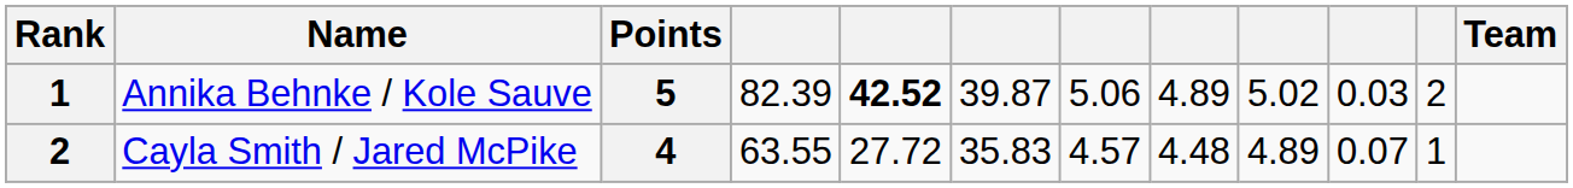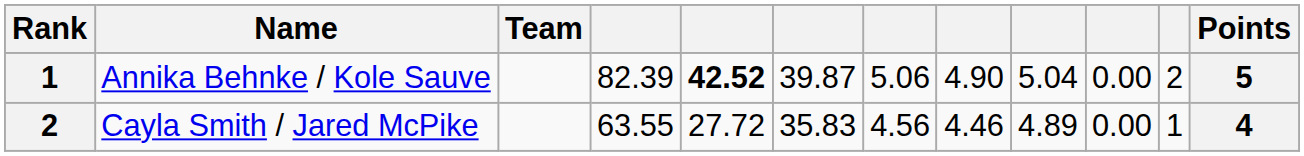columns swapped: Team <-> Points
Annika Behnke / Kole Sauve | column 8: 4.89 -> 4.90
Annika Behnke / Kole Sauve | column 9: 5.02 -> 5.04
Annika Behnke / Kole Sauve | column 10: 0.03 -> 0.00
Cayla Smith / Jared McPike | column 7: 4.57 -> 4.56
Cayla Smith / Jared McPike | column 8: 4.48 -> 4.46
Cayla Smith / Jared McPike | column 10: 0.07 -> 0.00
